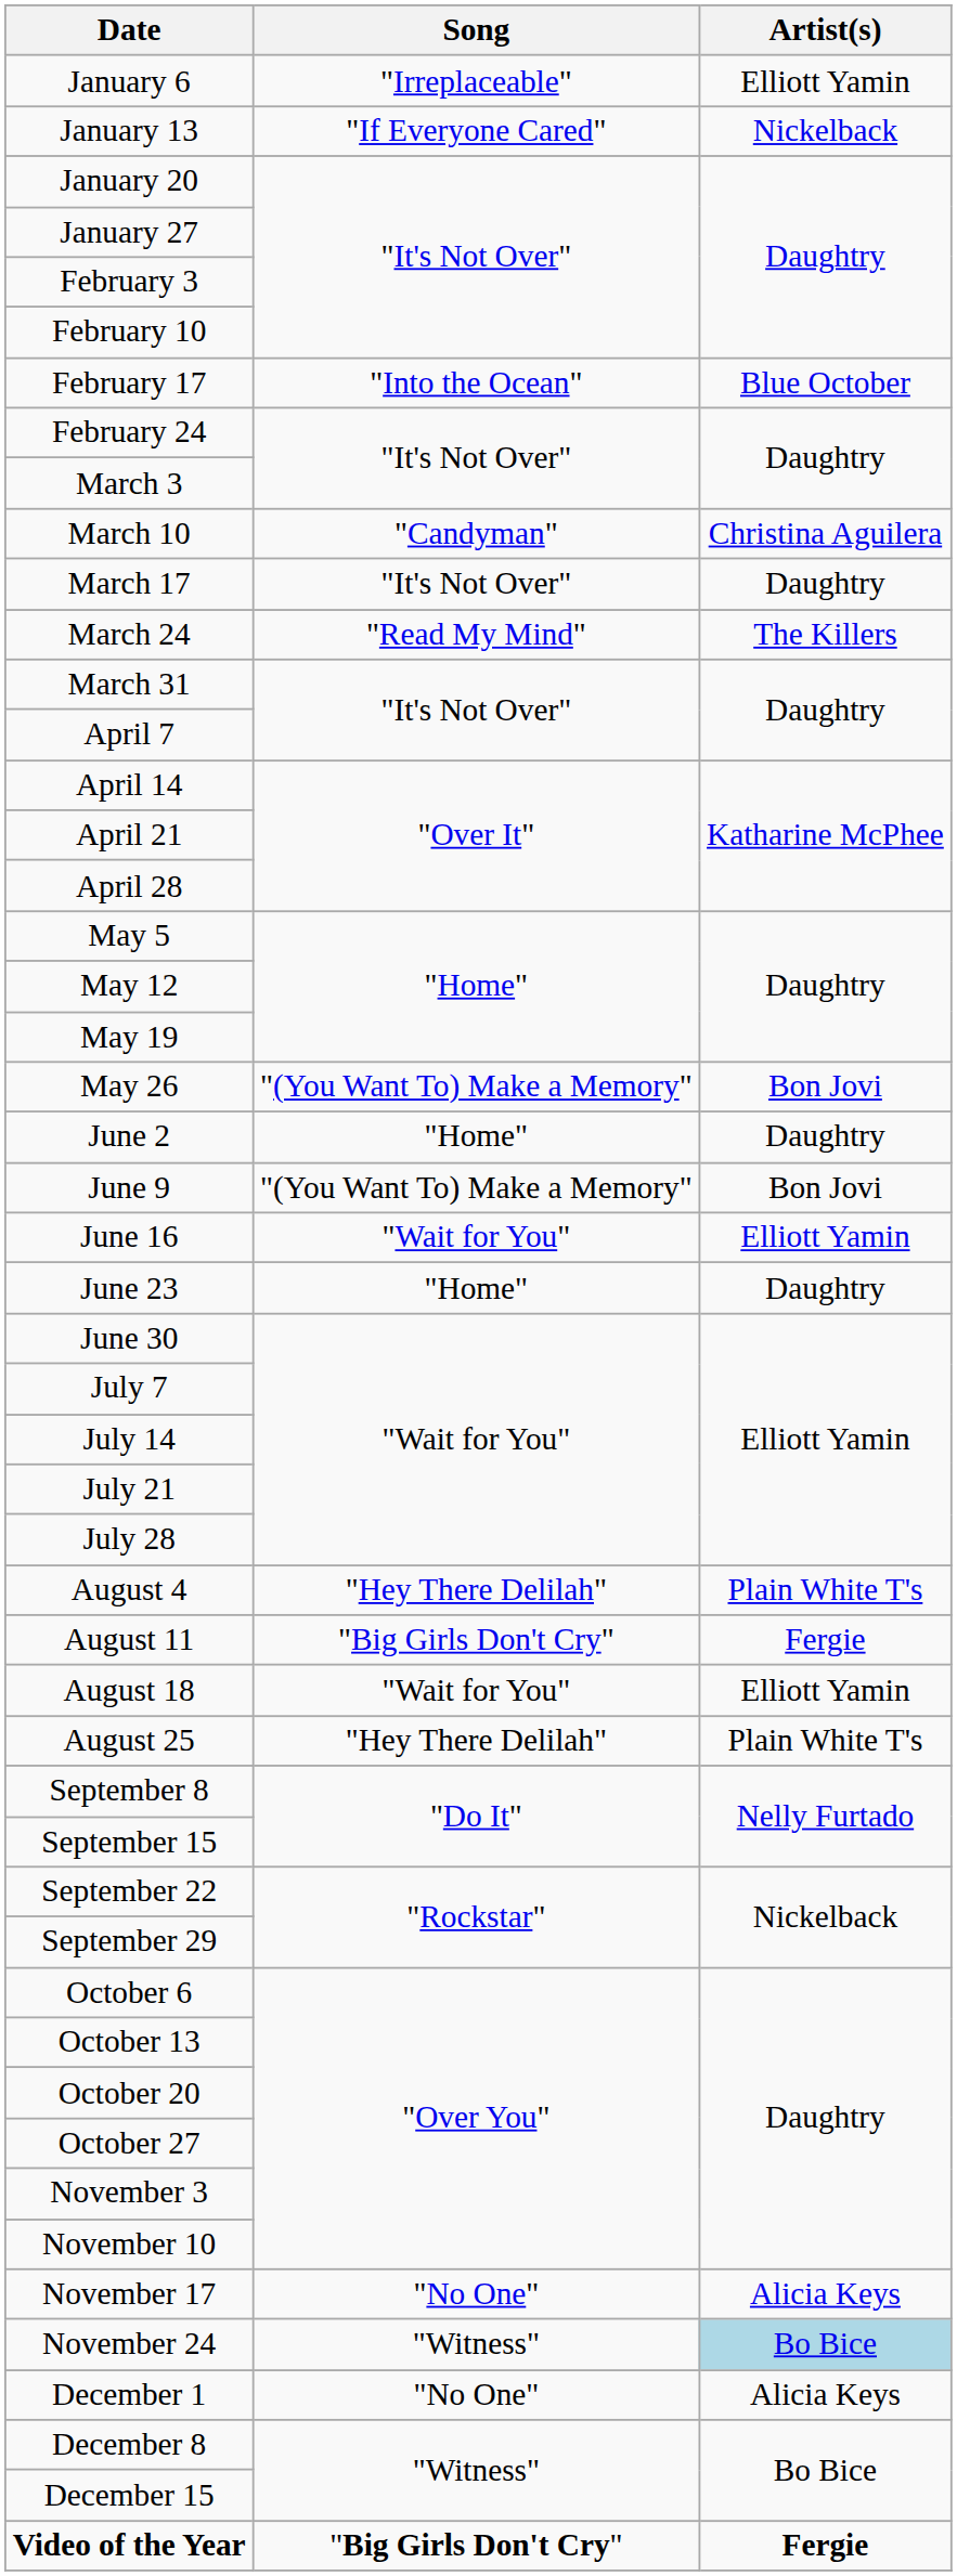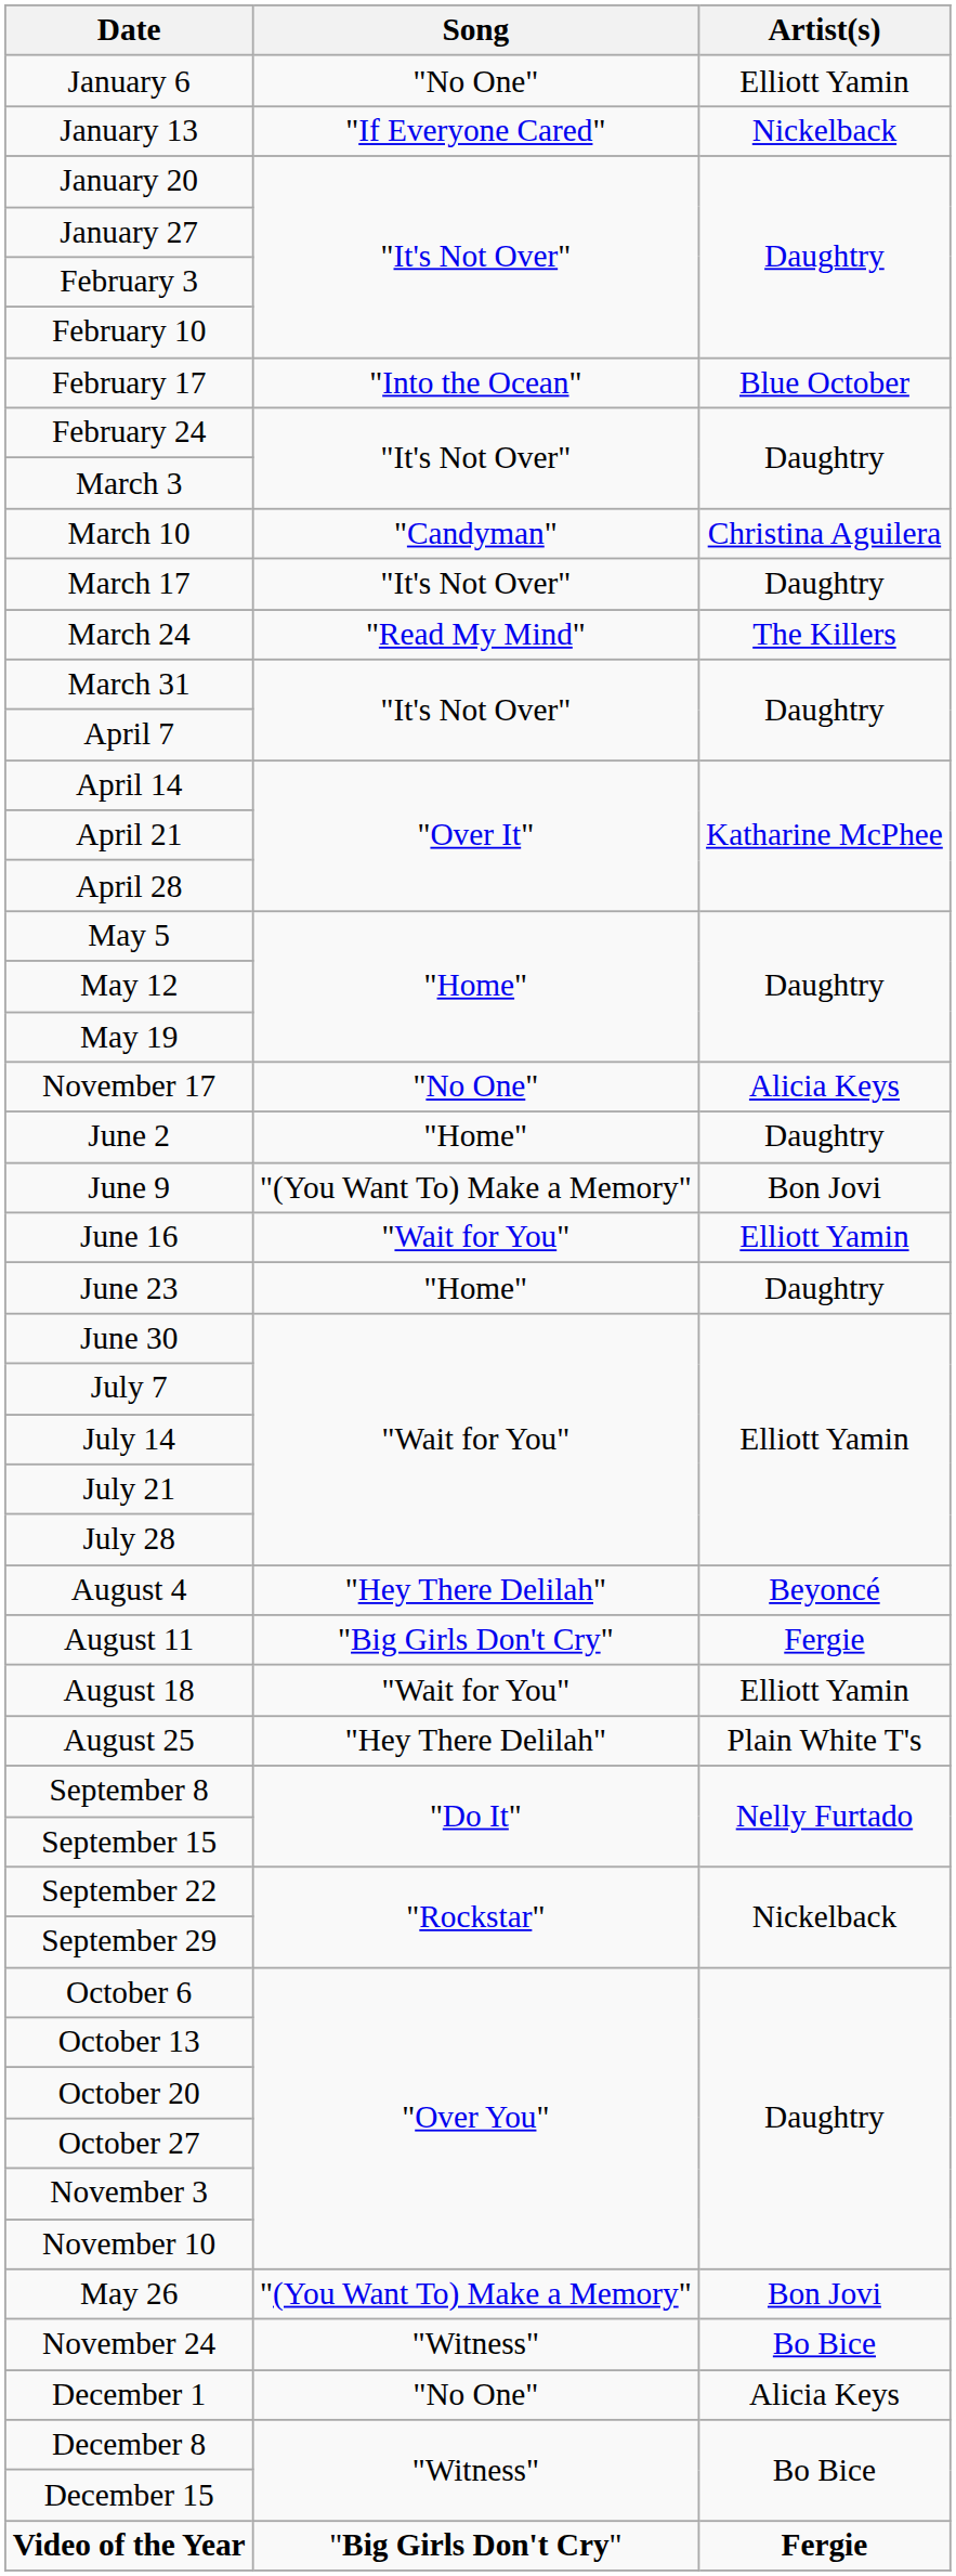January 6 | Song: "Irreplaceable" -> "No One"
rows swapped: May 26 <-> November 17
August 4 | Artist(s): Plain White T's -> Beyoncé
November 24 | Artist(s): lightblue background -> no background
